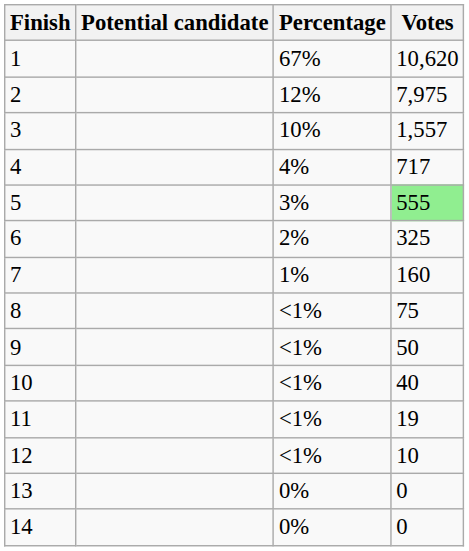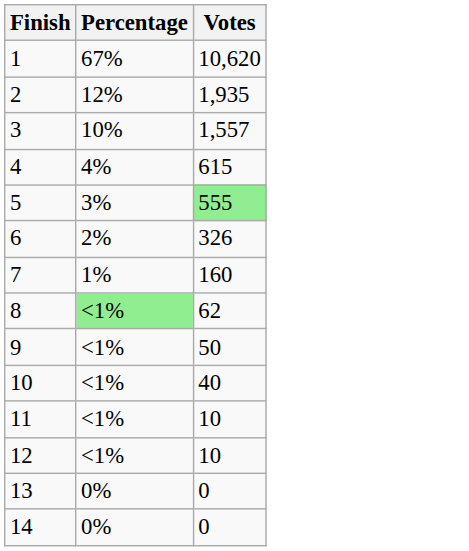- column: Potential candidate
2 | Votes: 7,975 -> 1,935
4 | Votes: 717 -> 615
6 | Votes: 325 -> 326
8 | Percentage: no background -> lightgreen background
8 | Votes: 75 -> 62
11 | Votes: 19 -> 10
